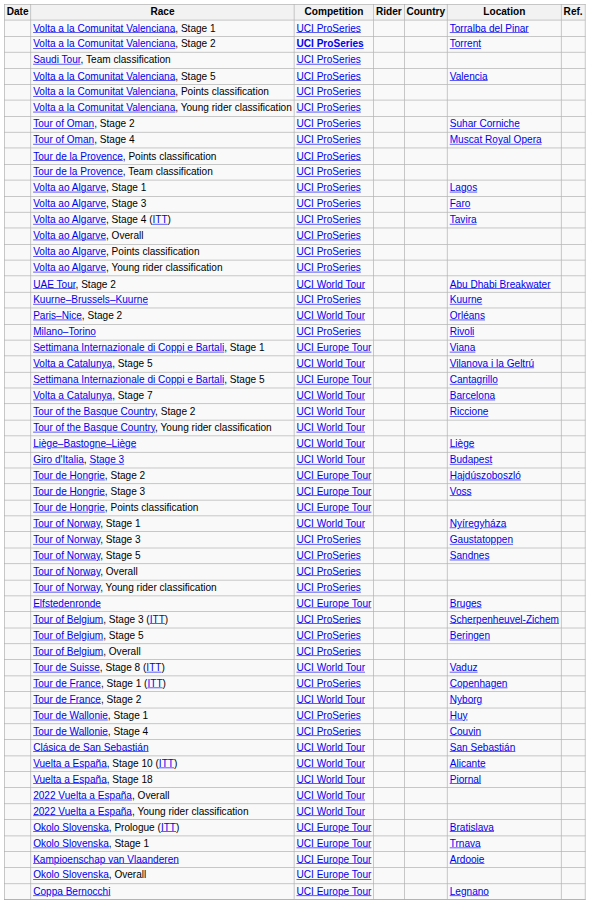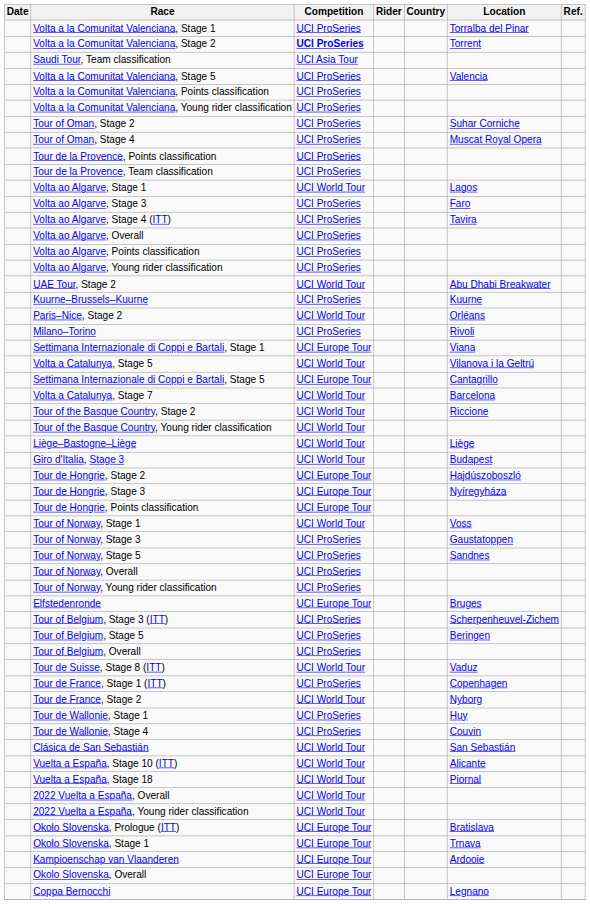Saudi Tour, Team classification | Competition: UCI ProSeries -> UCI Asia Tour
Volta ao Algarve, Stage 1 | Competition: UCI ProSeries -> UCI World Tour
Tour de Hongrie, Stage 3 | Location: Voss -> Nyíregyháza
Tour of Norway, Stage 1 | Location: Nyíregyháza -> Voss
